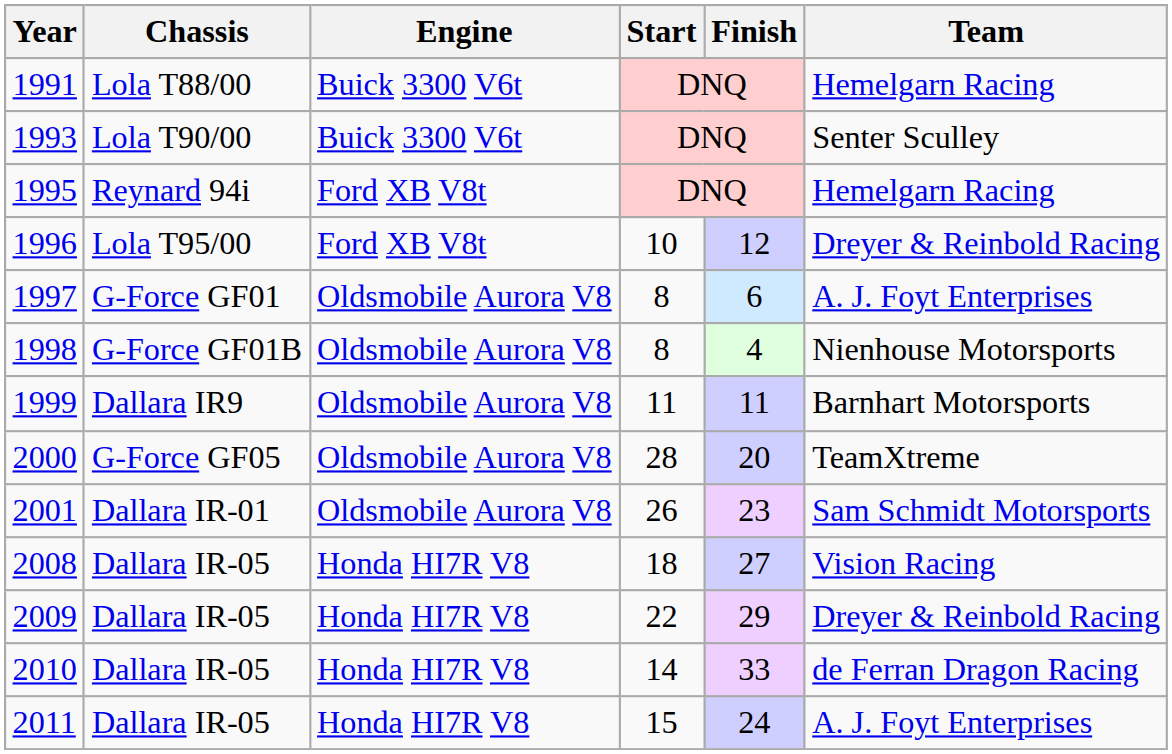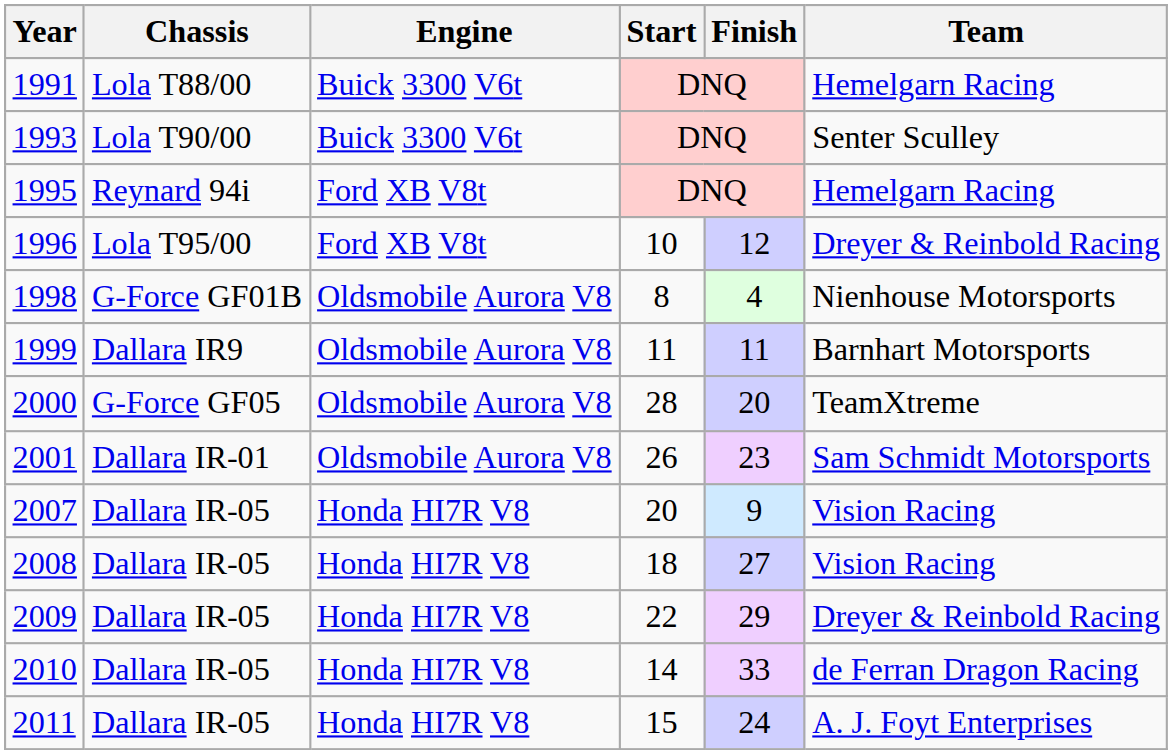- row: 1997 | G-Force GF01 | Oldsmobile Aurora V8 | 8 | 6 | A. J. Foyt Enterprises
+ row: 2007 | Dallara IR-05 | Honda HI7R V8 | 20 | 9 | Vision Racing
